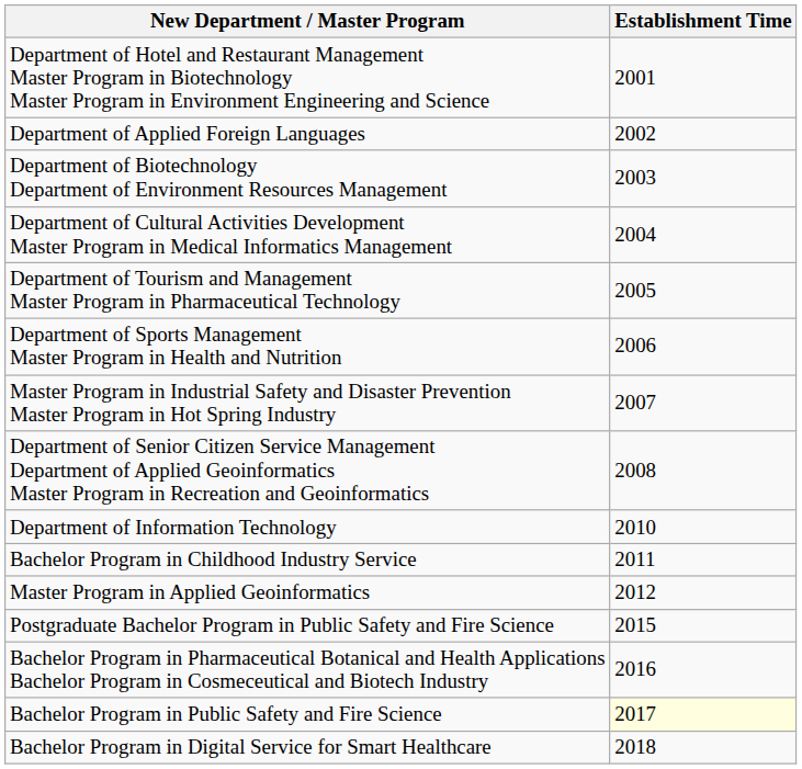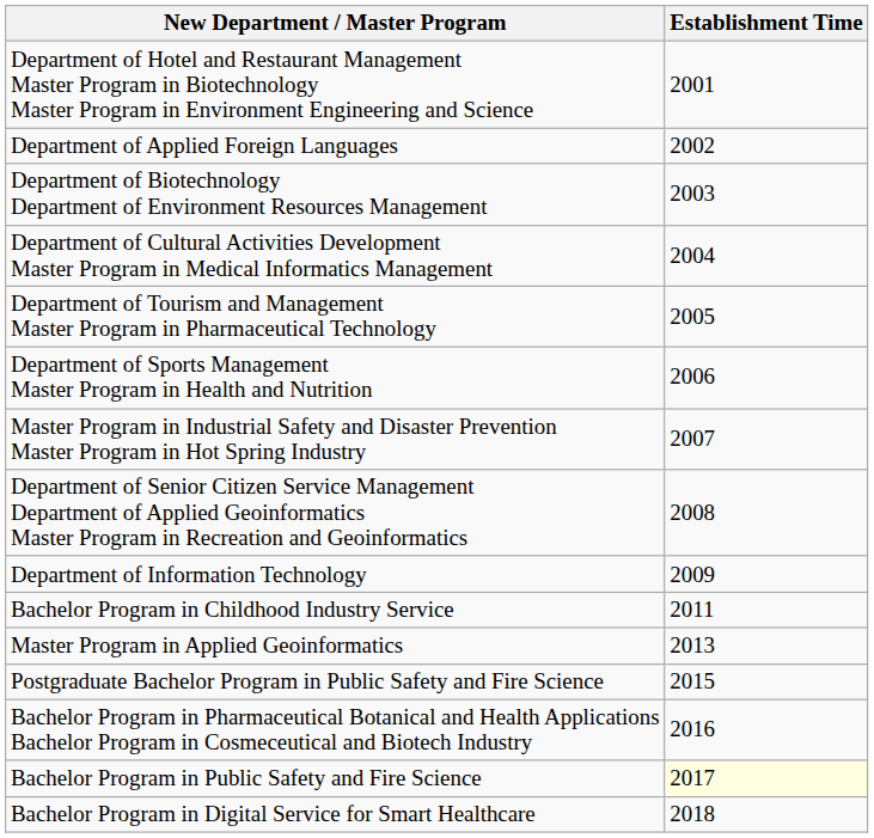Department of Information Technology | Establishment Time: 2010 -> 2009
Master Program in Applied Geoinformatics | Establishment Time: 2012 -> 2013
